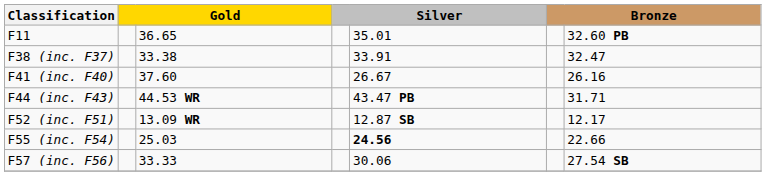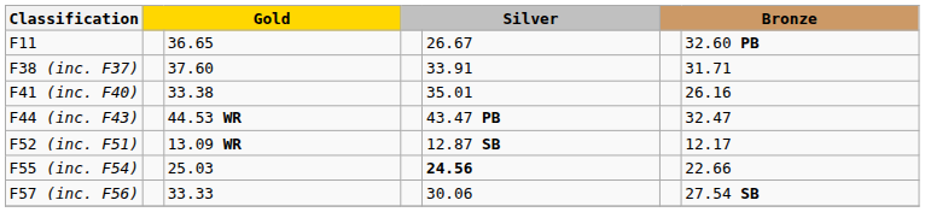F11 | column 5: 35.01 -> 26.67
F38 (inc. F37) | column 3: 33.38 -> 37.60
F38 (inc. F37) | column 7: 32.47 -> 31.71
F41 (inc. F40) | column 3: 37.60 -> 33.38
F41 (inc. F40) | column 5: 26.67 -> 35.01
F44 (inc. F43) | column 7: 31.71 -> 32.47
